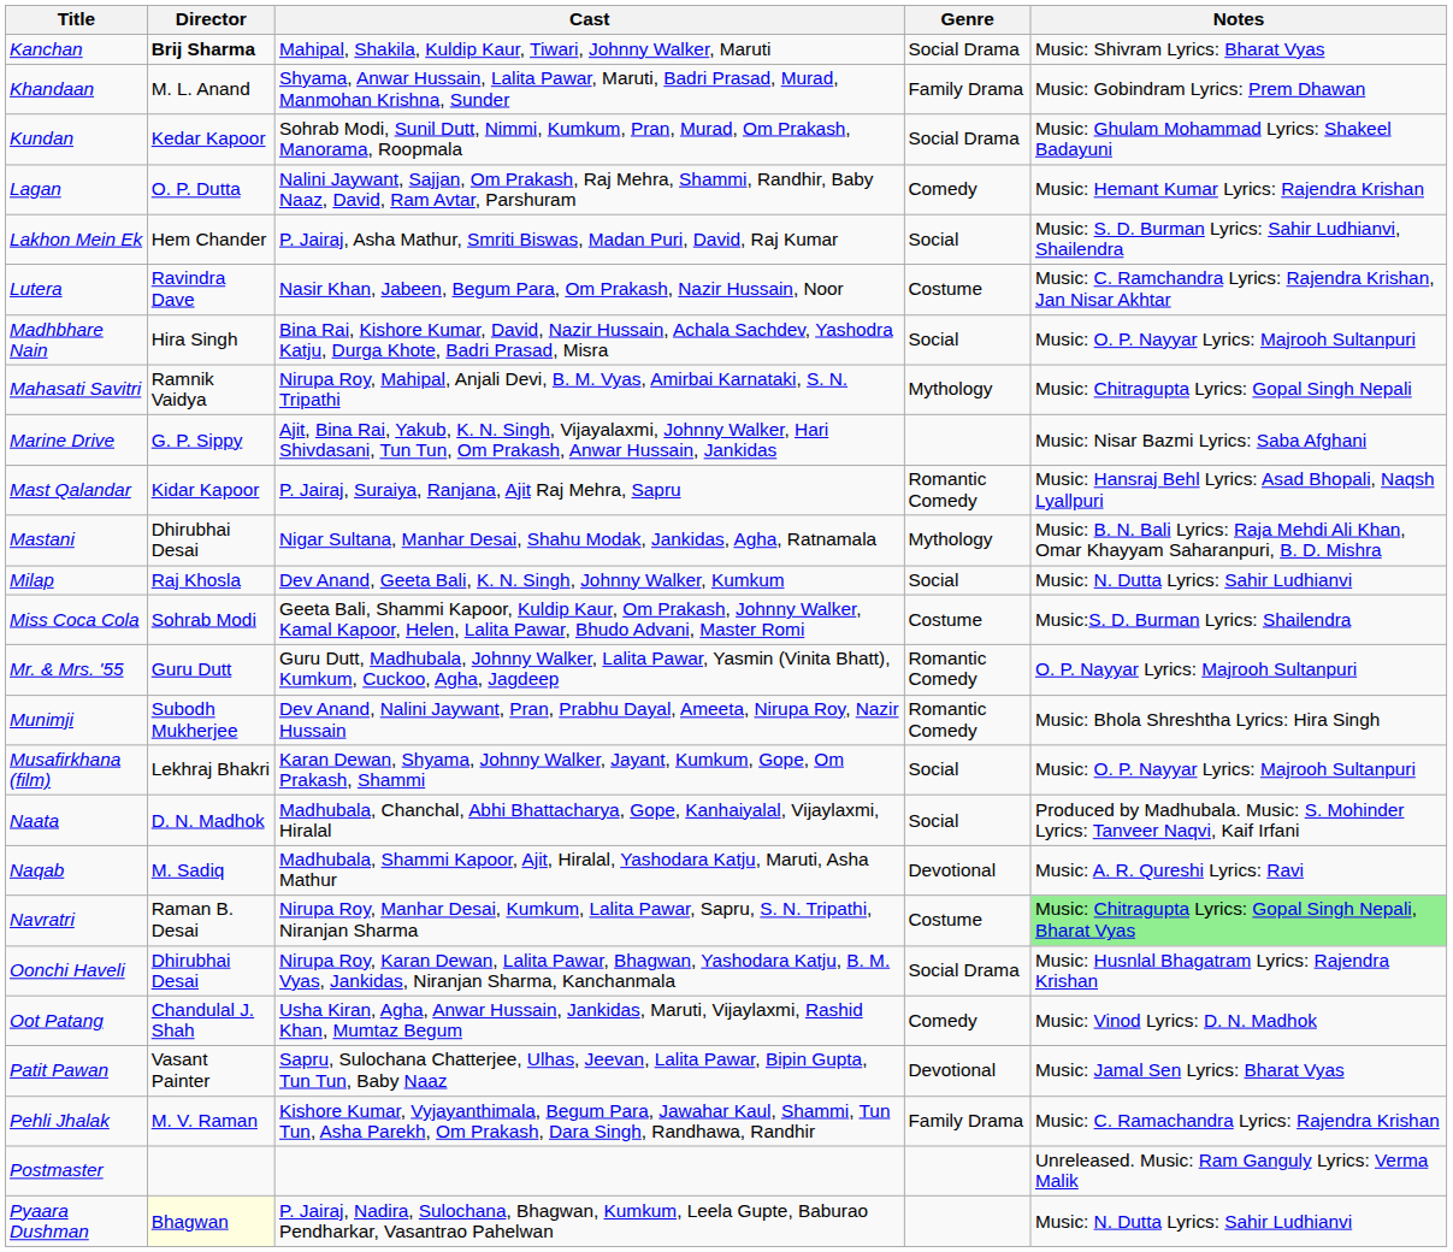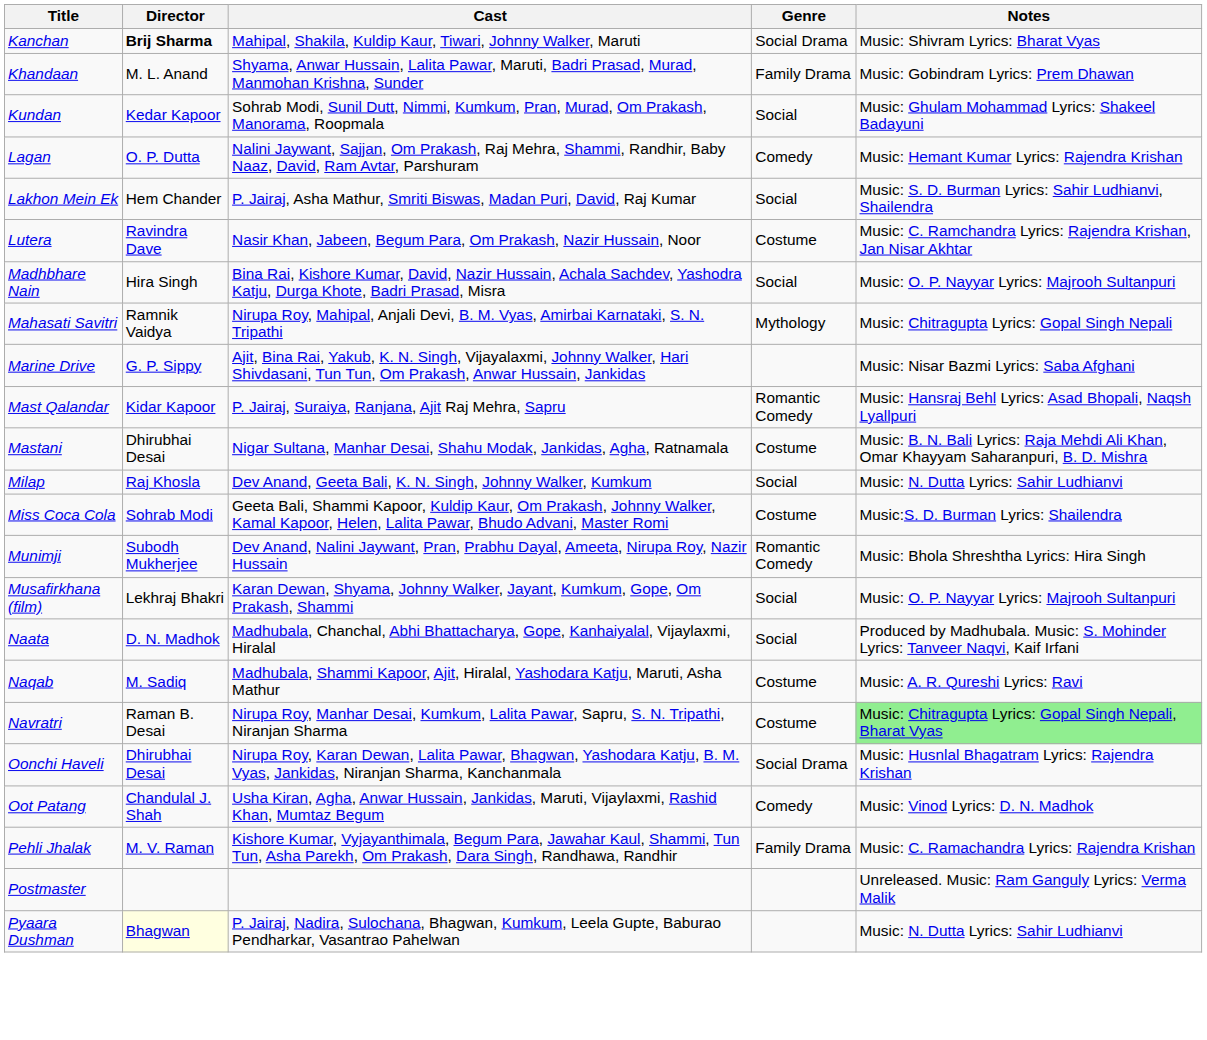Kundan | Genre: Social Drama -> Social
Mastani | Genre: Mythology -> Costume
- row: Mr. & Mrs. '55 | Guru Dutt | Guru Dutt, Madhubala, Johnny Walker, Lalita Pawar, Yasmin (Vinita Bhatt), Kumkum, Cuckoo, Agha, Jagdeep | Romantic Comedy | O. P. Nayyar Lyrics: Majrooh Sultanpuri
Naqab | Genre: Devotional -> Costume
- row: Patit Pawan | Vasant Painter | Sapru, Sulochana Chatterjee, Ulhas, Jeevan, Lalita Pawar, Bipin Gupta, Tun Tun, Baby Naaz | Devotional | Music: Jamal Sen Lyrics: Bharat Vyas
